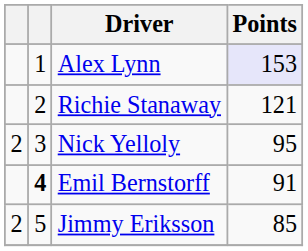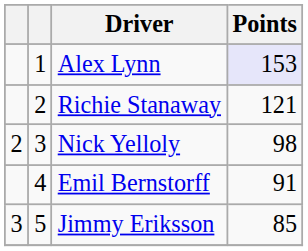Nick Yelloly | Points: 95 -> 98
Emil Bernstorff | column 2: bold -> normal
Jimmy Eriksson | column 1: 2 -> 3
